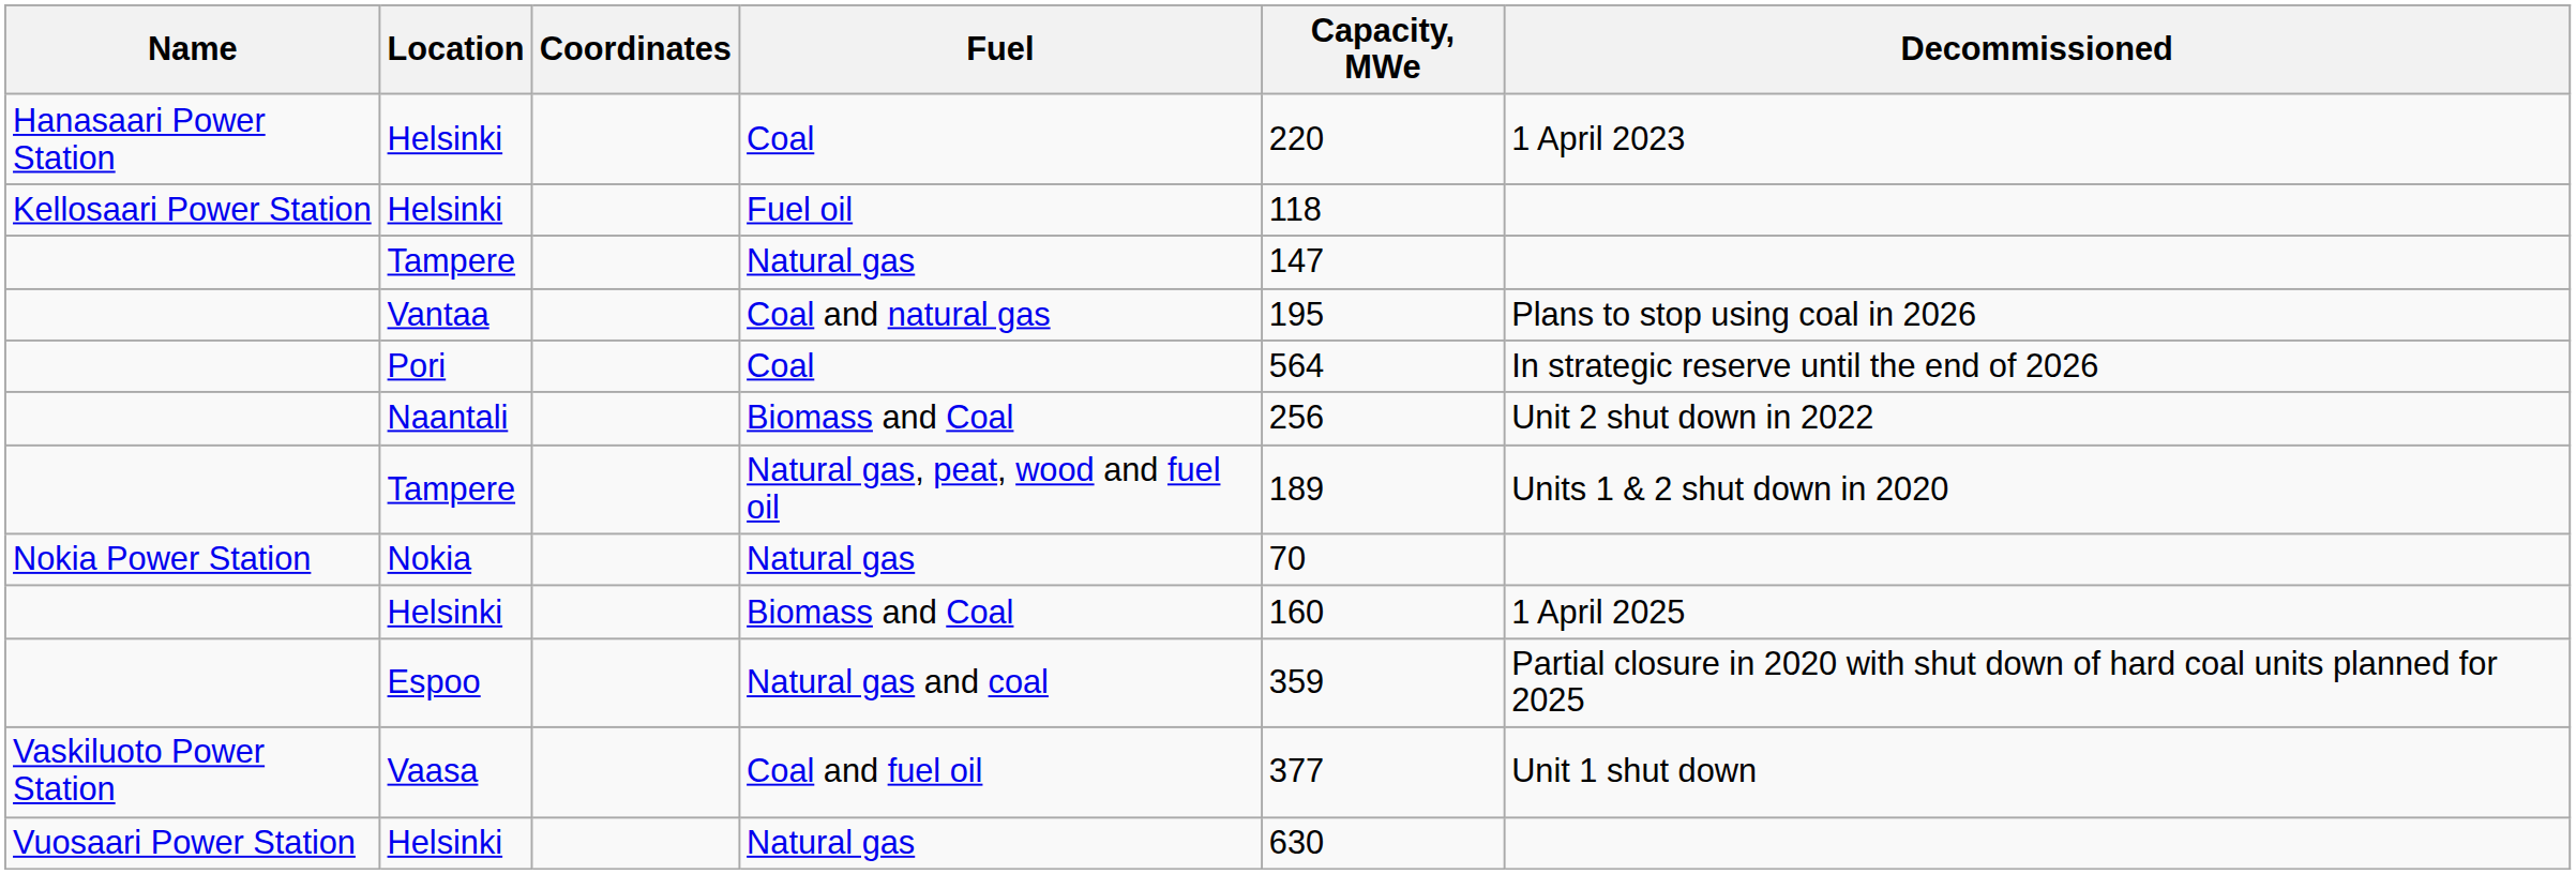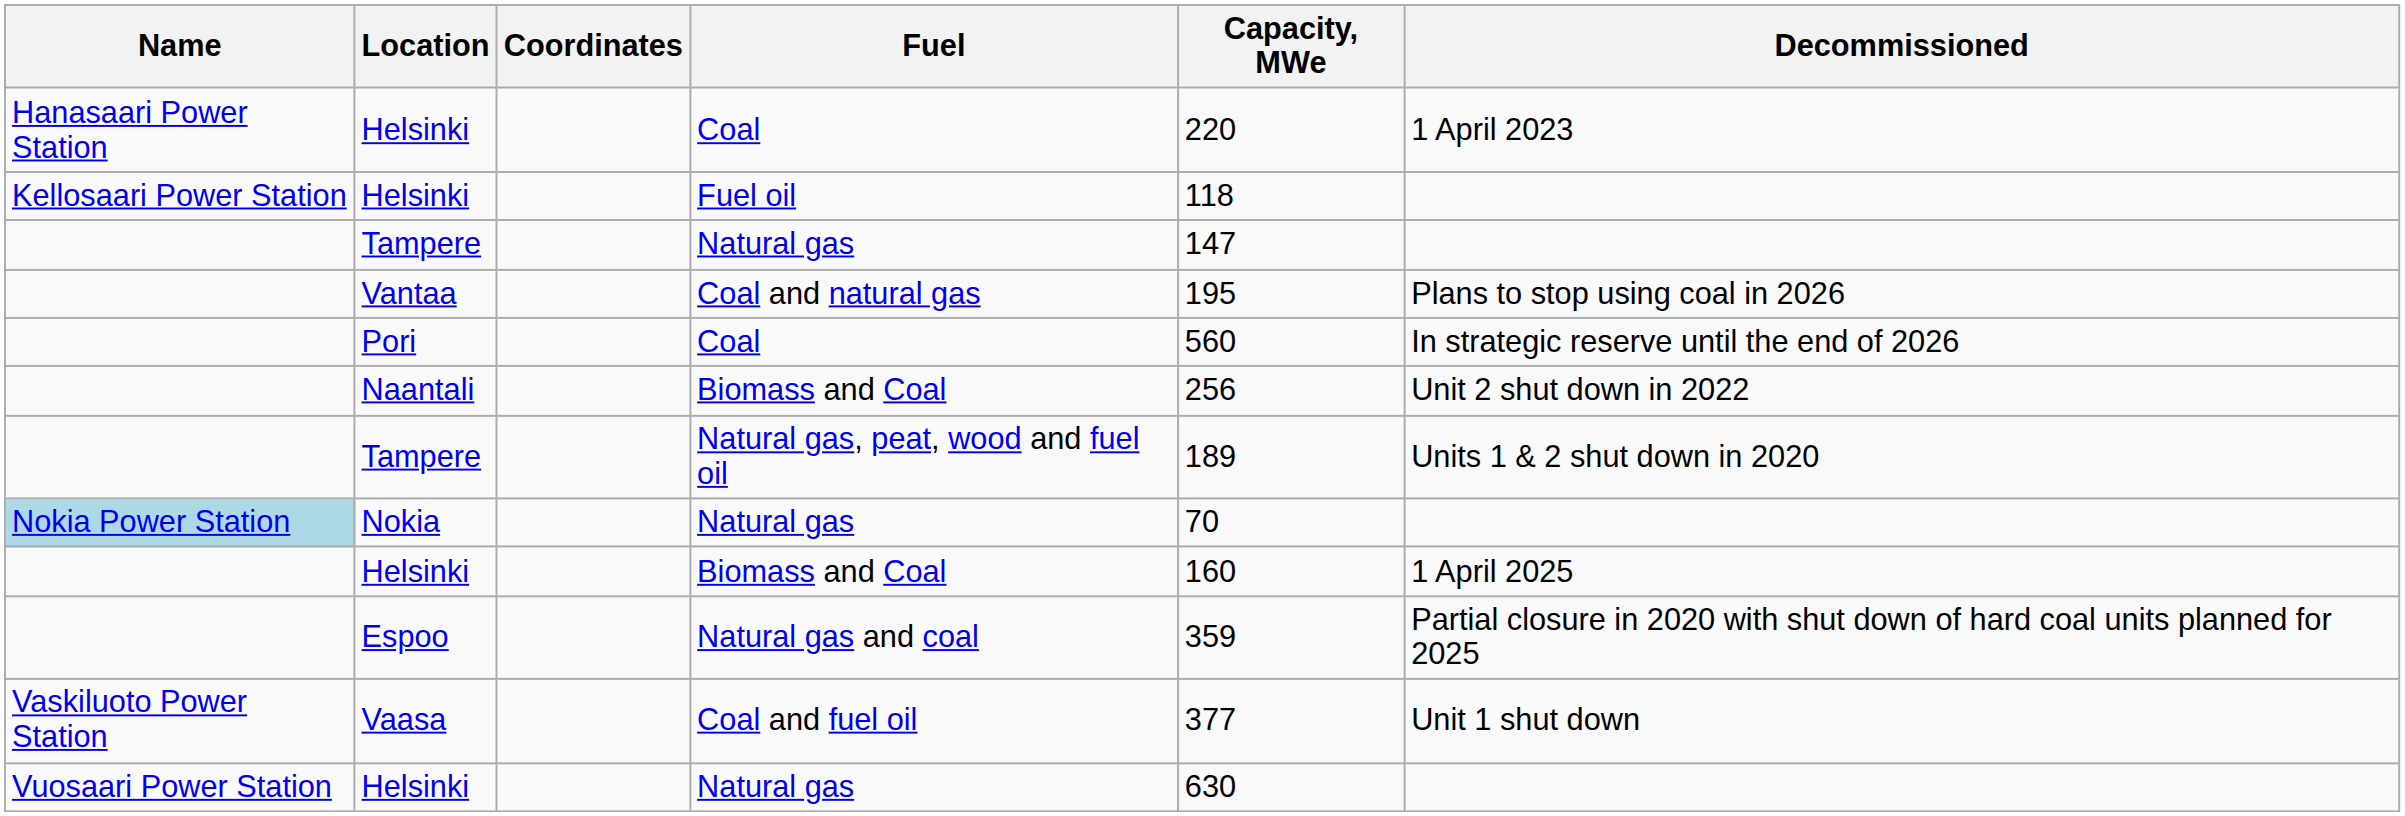Pori | Capacity, MWe: 564 -> 560
Nokia | Name: no background -> lightblue background
